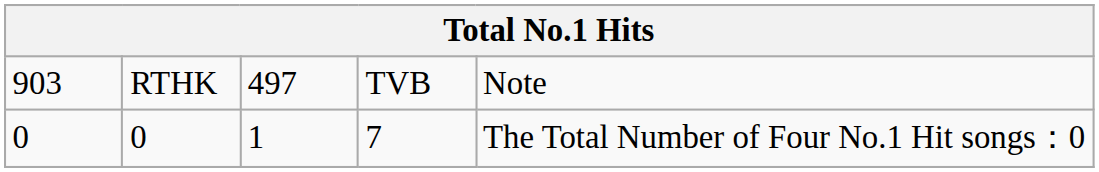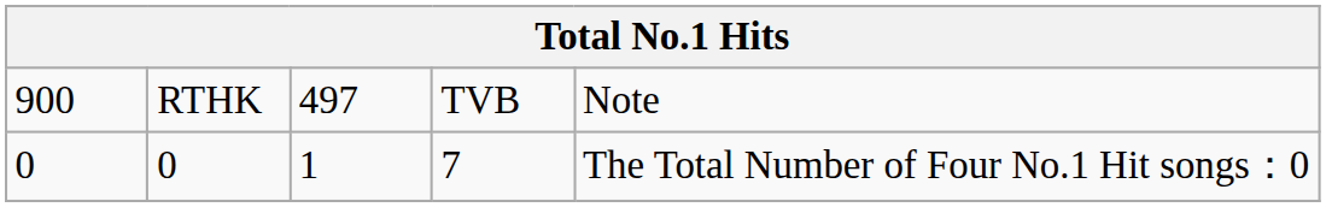RTHK | column 1: 903 -> 900
